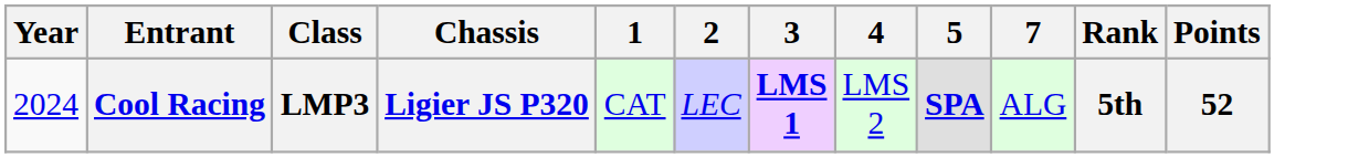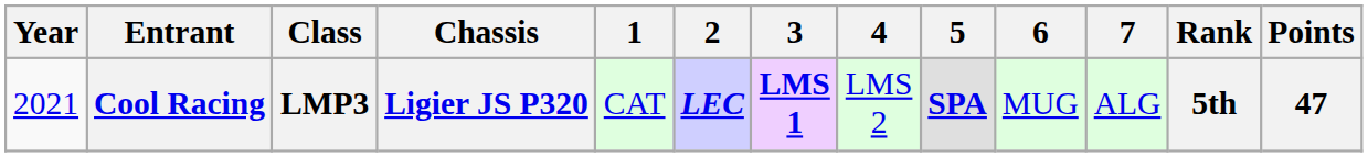+ column: 6 | MUG
Cool Racing | Year: 2024 -> 2021
Cool Racing | 2: normal -> bold
Cool Racing | Points: 52 -> 47
